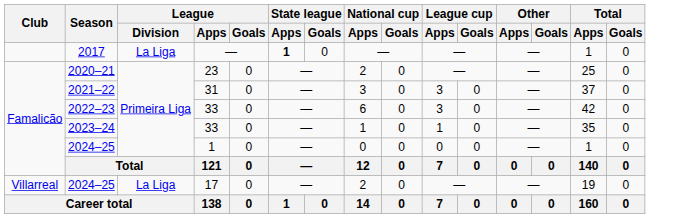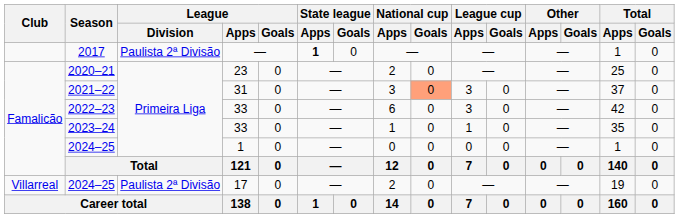2017 | League / Division: La Liga -> Paulista 2ª Divisão
2021–22 | National cup / Goals: no background -> lightsalmon background
2024–25 / 17 | League / Division: La Liga -> Paulista 2ª Divisão
